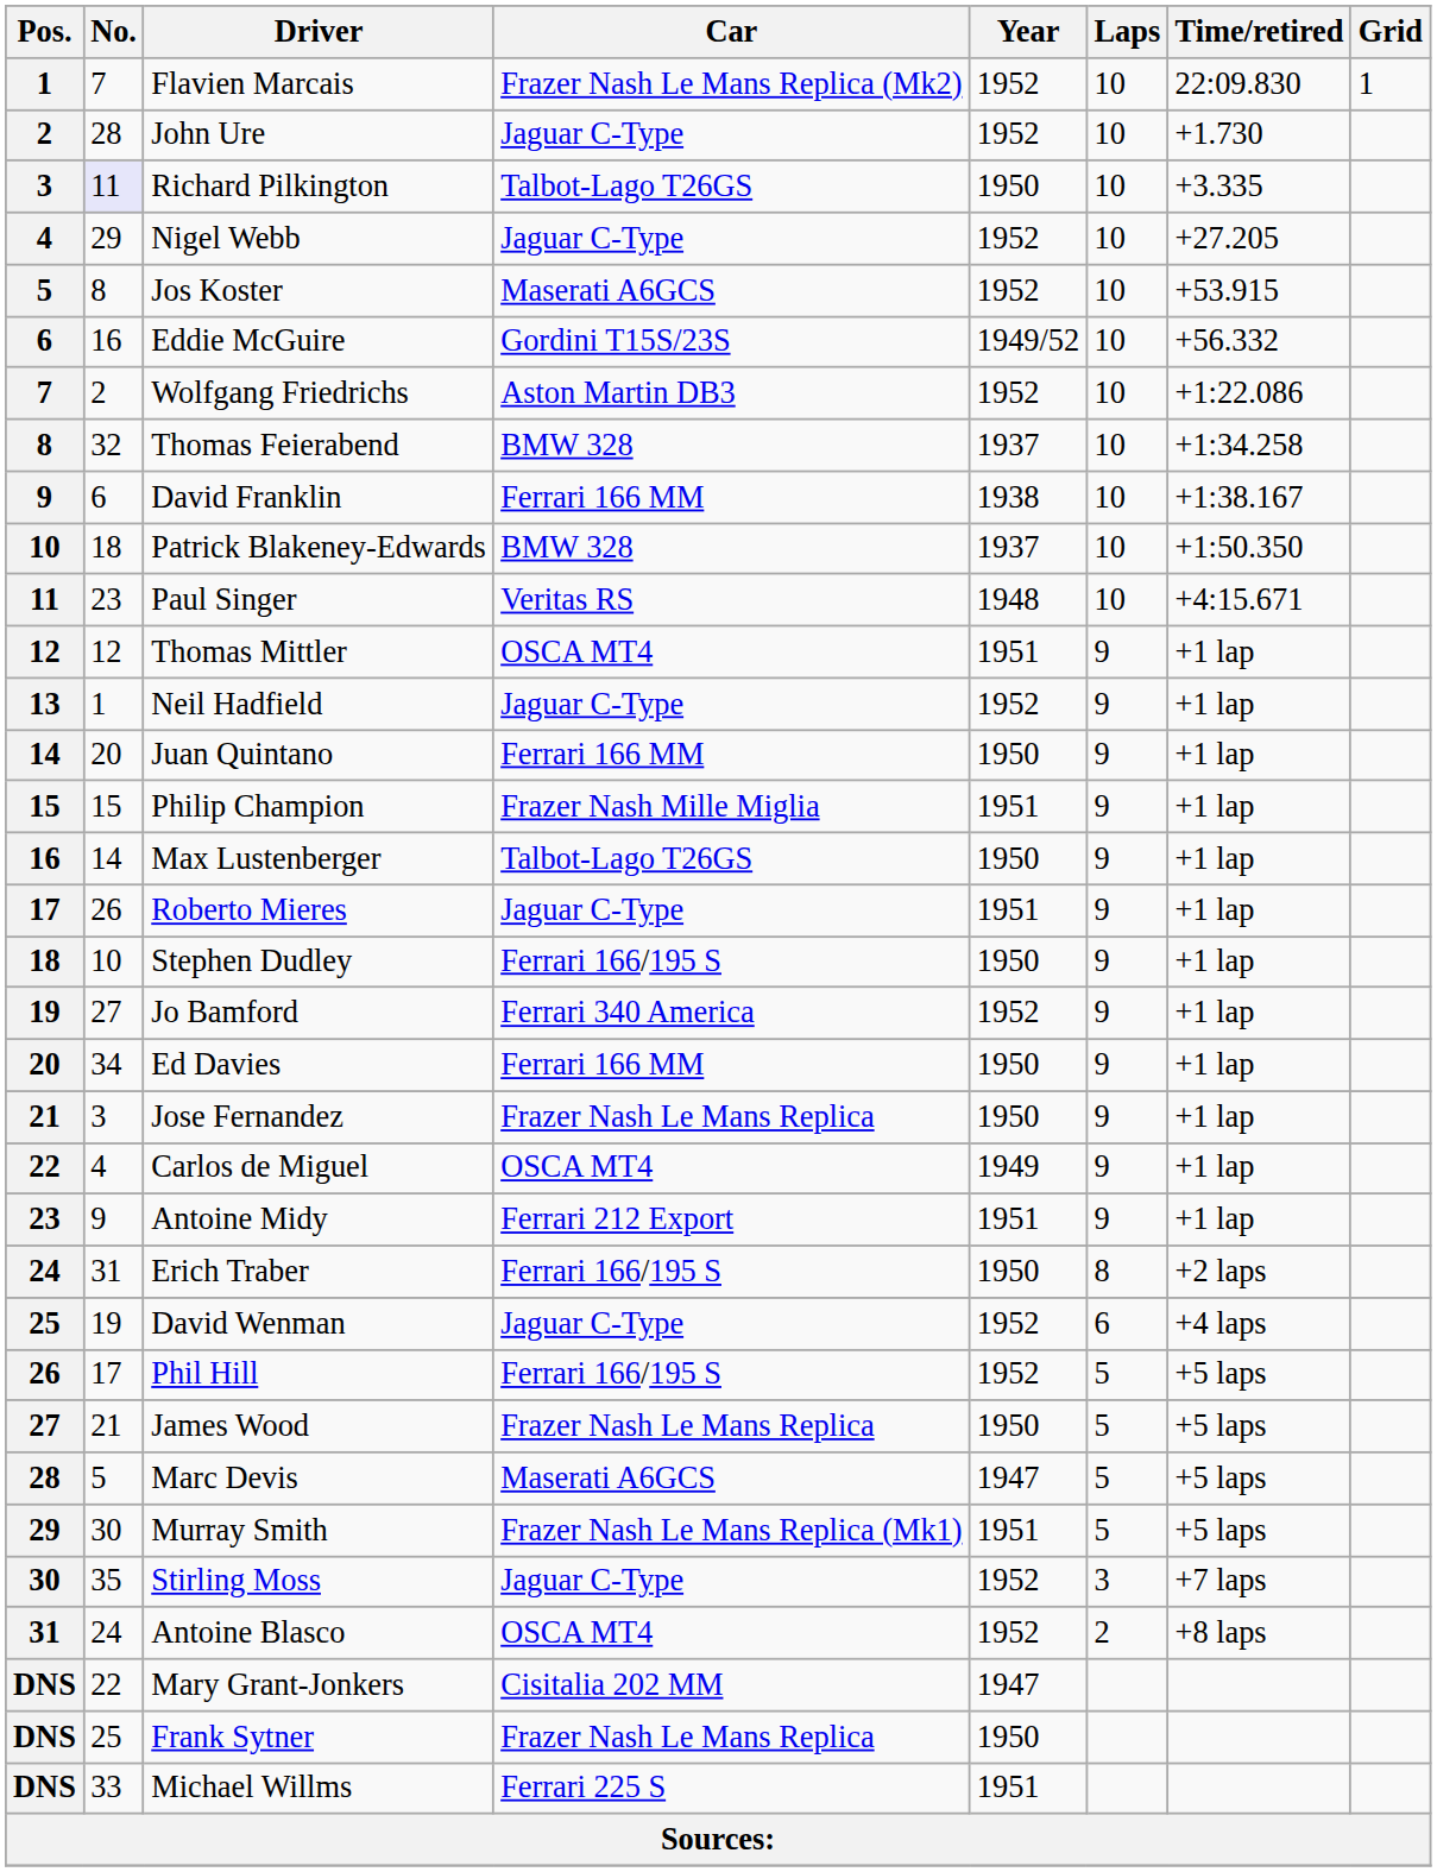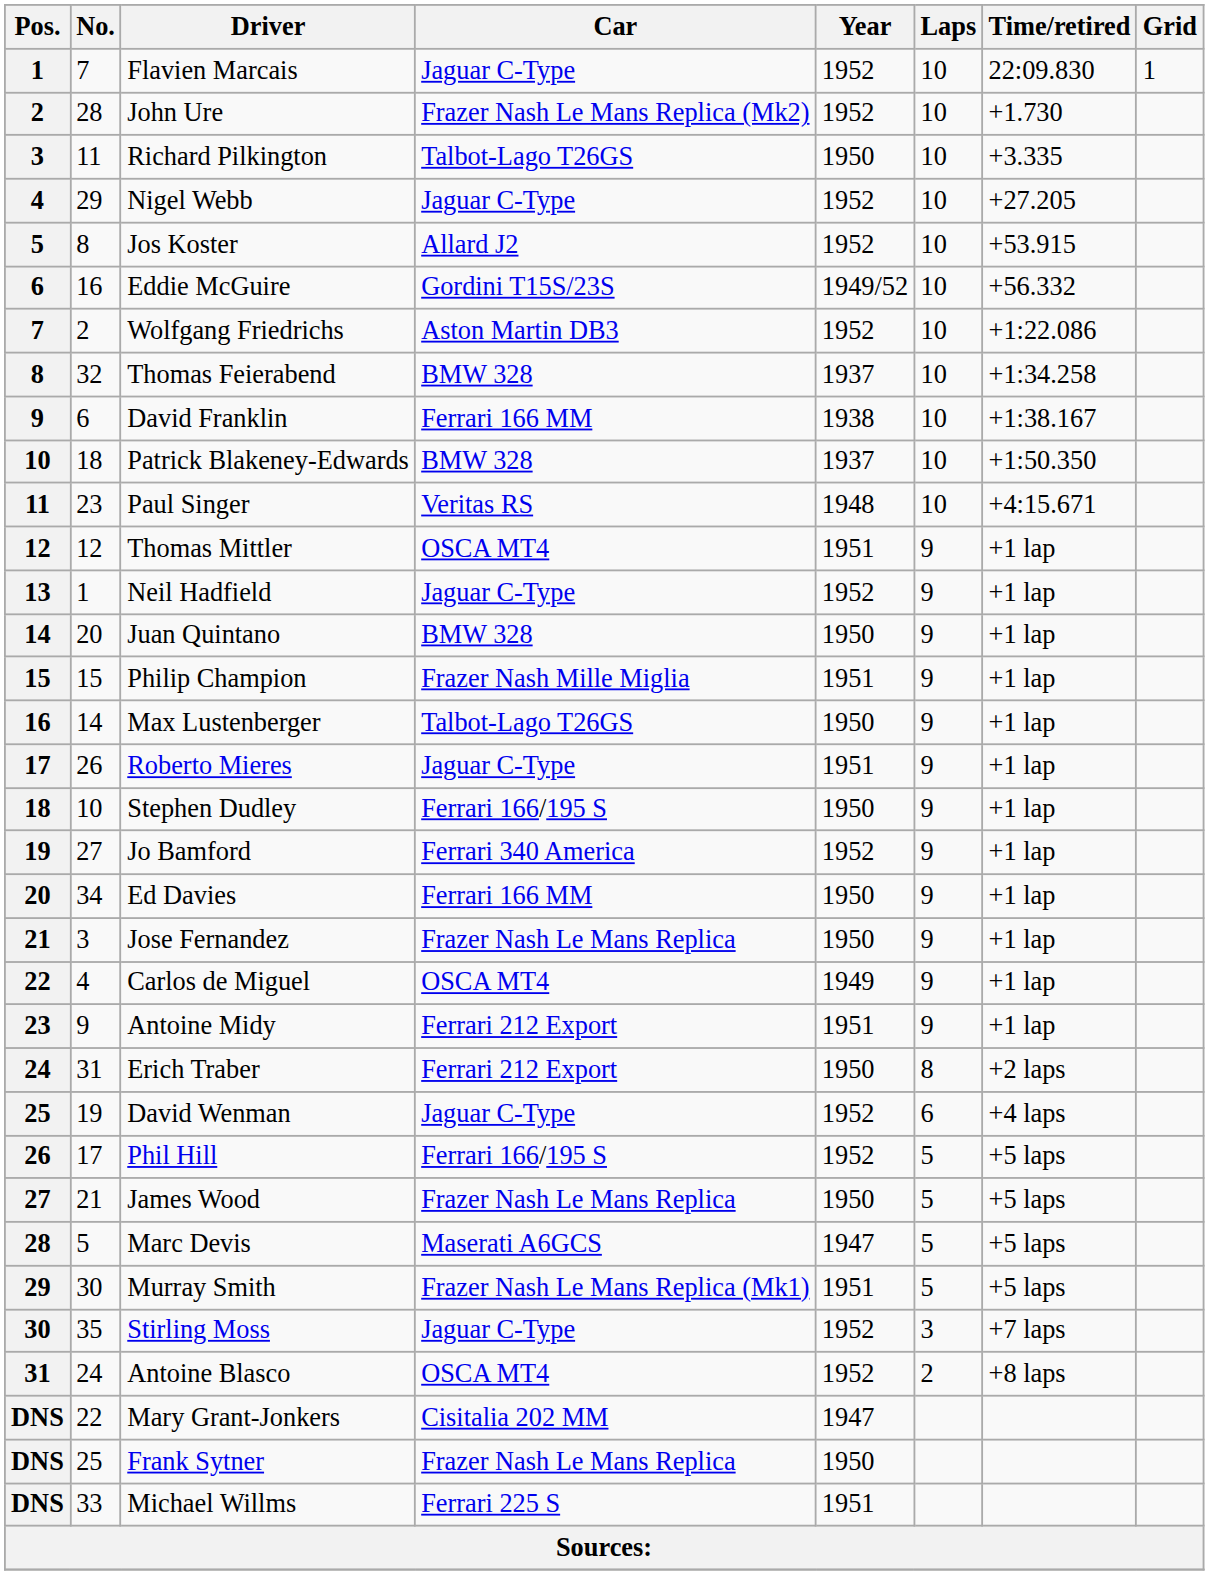Flavien Marcais | Car: Frazer Nash Le Mans Replica (Mk2) -> Jaguar C-Type
John Ure | Car: Jaguar C-Type -> Frazer Nash Le Mans Replica (Mk2)
Richard Pilkington | No.: lavender background -> no background
Jos Koster | Car: Maserati A6GCS -> Allard J2
Juan Quintano | Car: Ferrari 166 MM -> BMW 328
Erich Traber | Car: Ferrari 166/195 S -> Ferrari 212 Export
